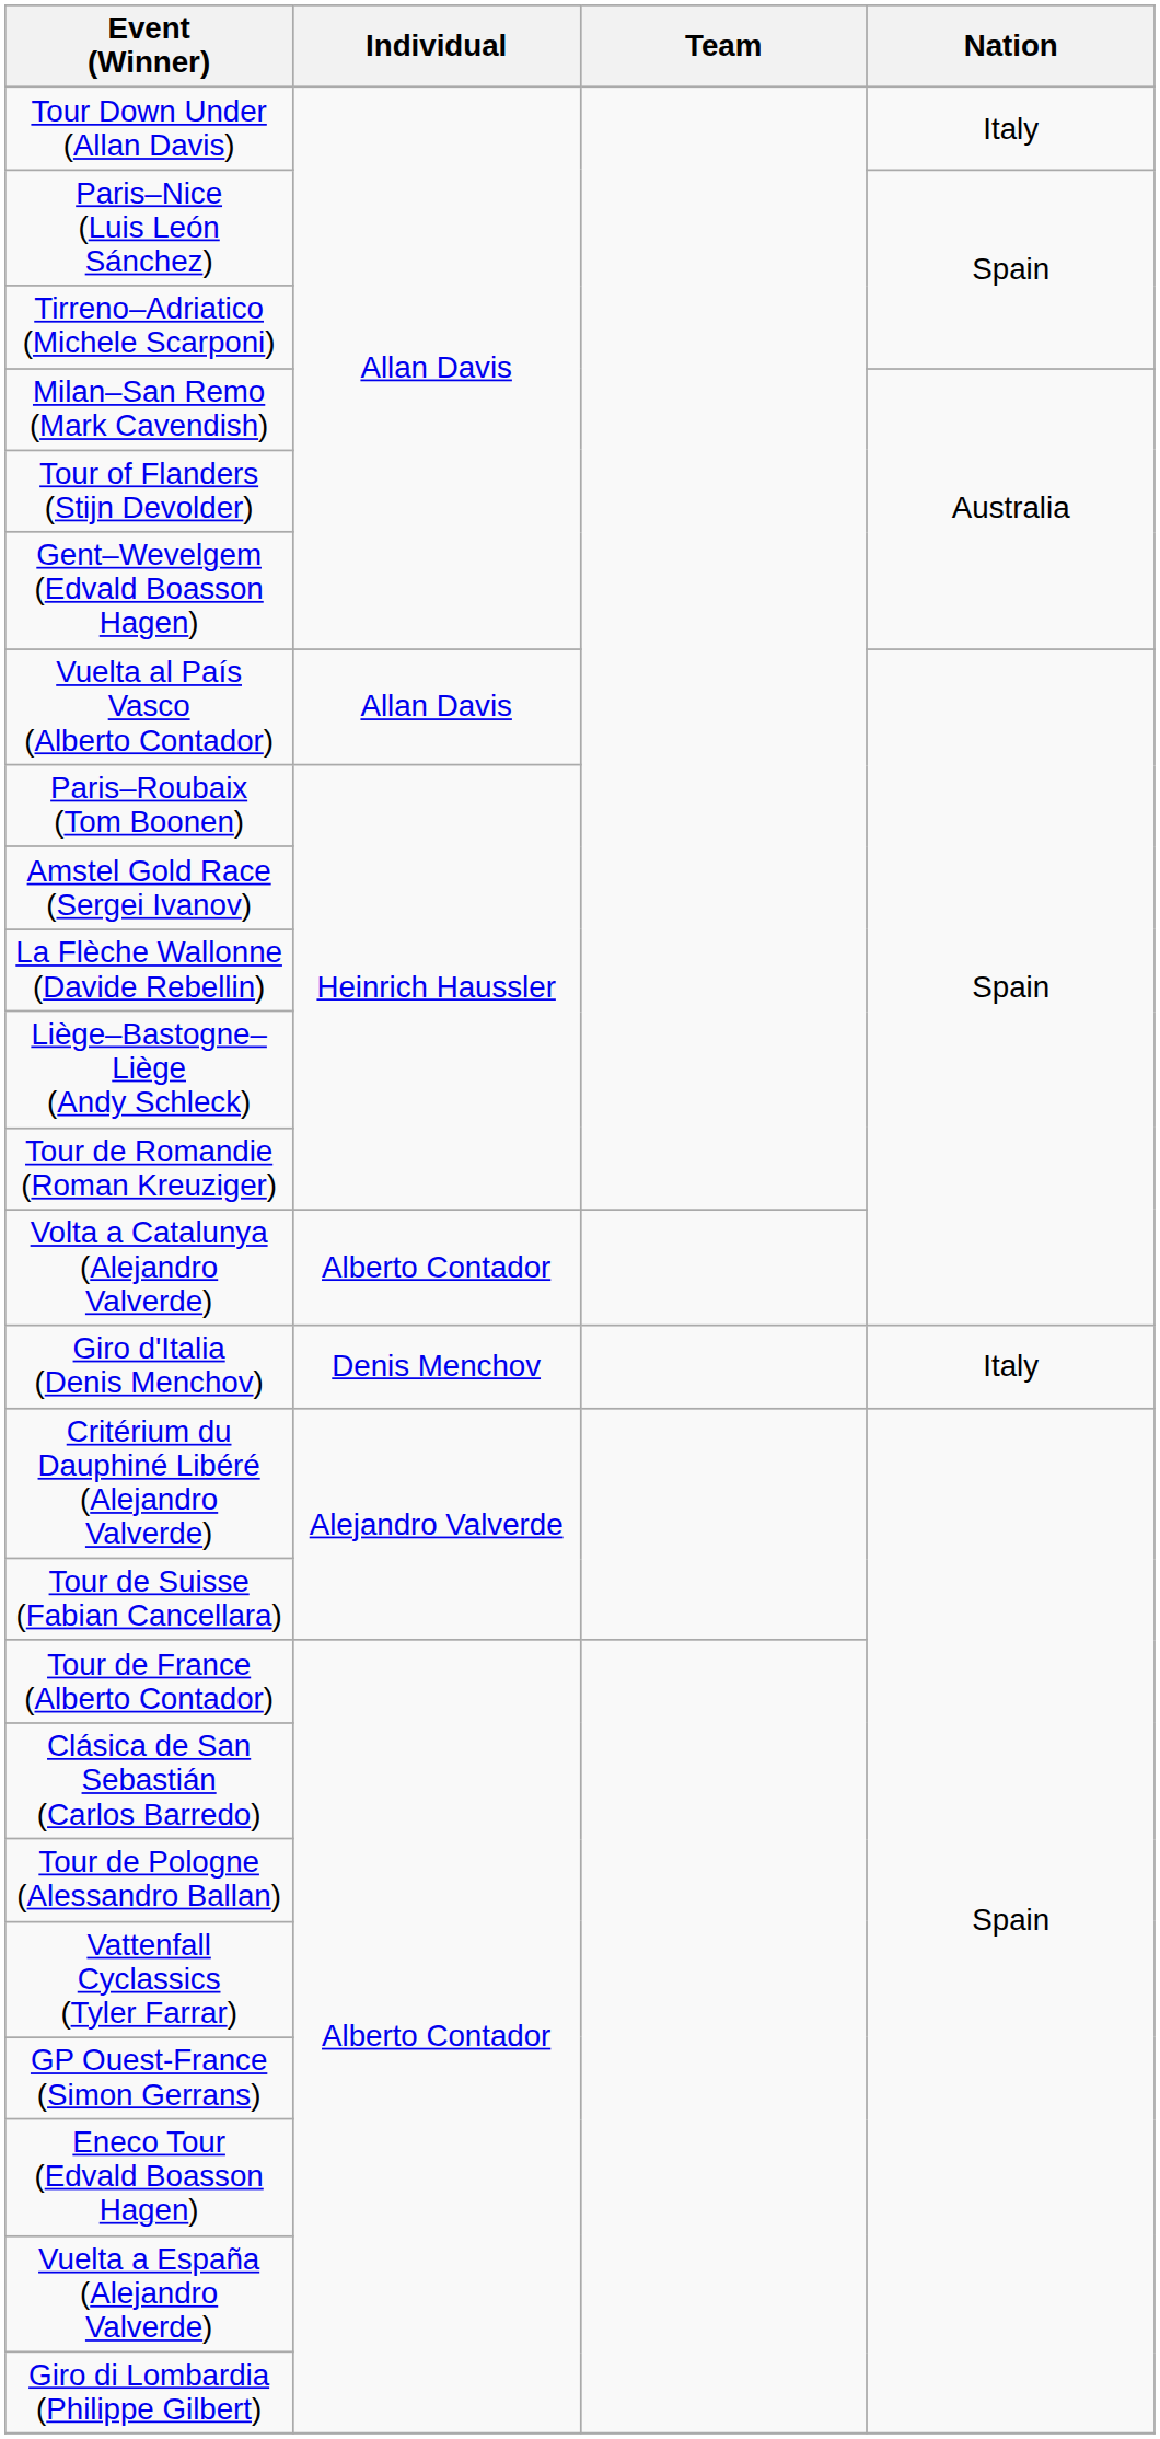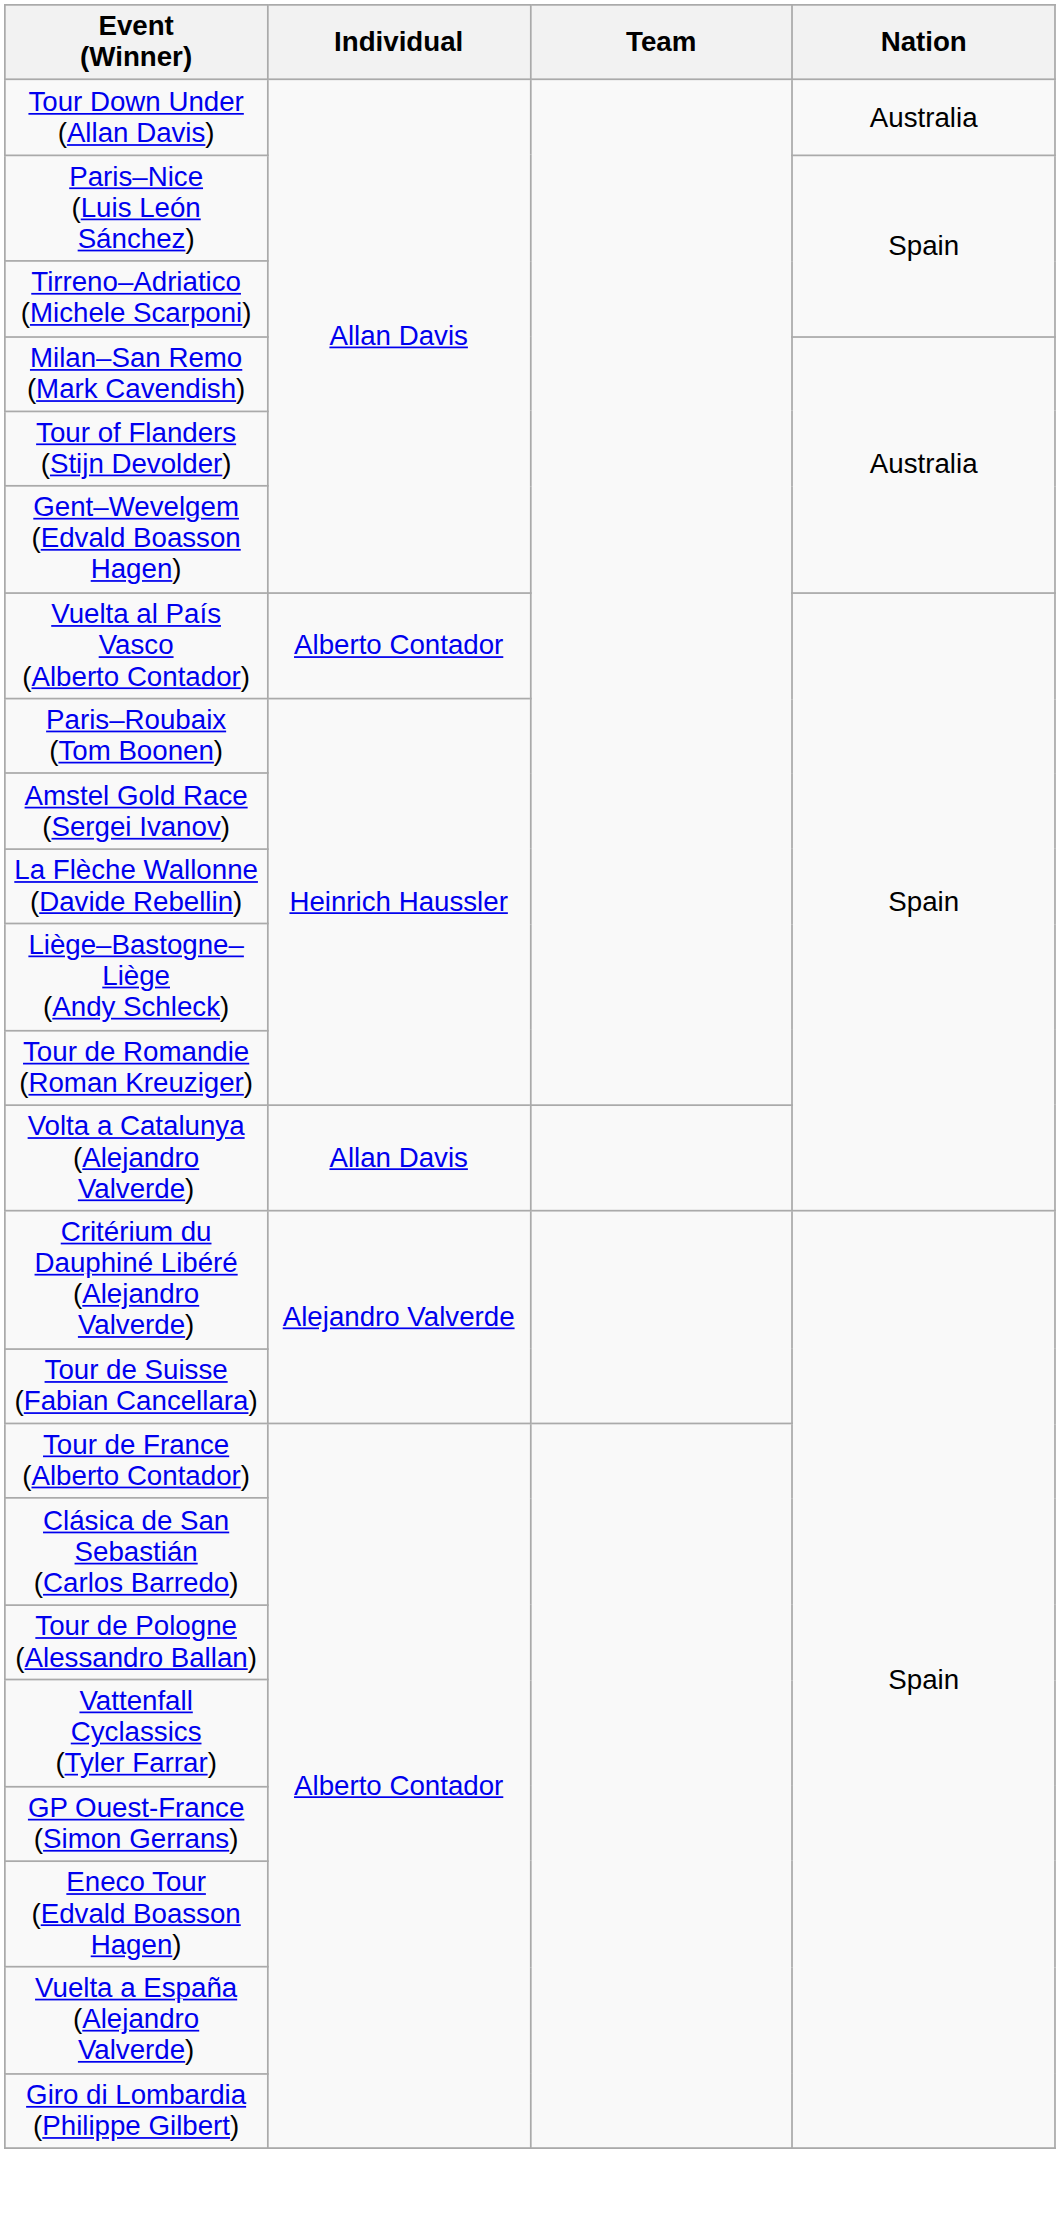Tour Down Under (Allan Davis) | Nation: Italy -> Australia
Vuelta al País Vasco (Alberto Contador) | Individual: Allan Davis -> Alberto Contador
Volta a Catalunya (Alejandro Valverde) | Individual: Alberto Contador -> Allan Davis
- row: Giro d'Italia (Denis Menchov) | Denis Menchov | Italy
